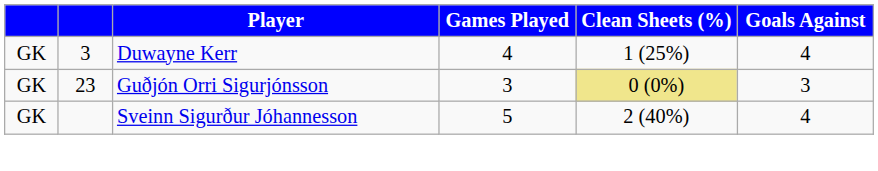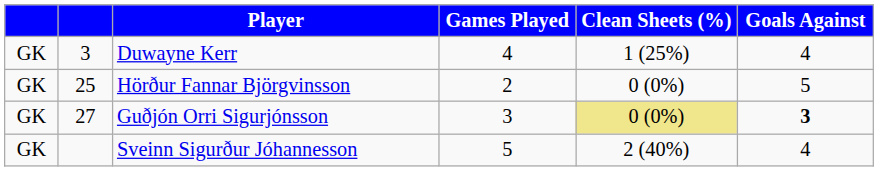+ row: GK | 25 | Hörður Fannar Björgvinsson | 2 | 0 (0%) | 5
Guðjón Orri Sigurjónsson | column 2: 23 -> 27
Guðjón Orri Sigurjónsson | Goals Against: normal -> bold
